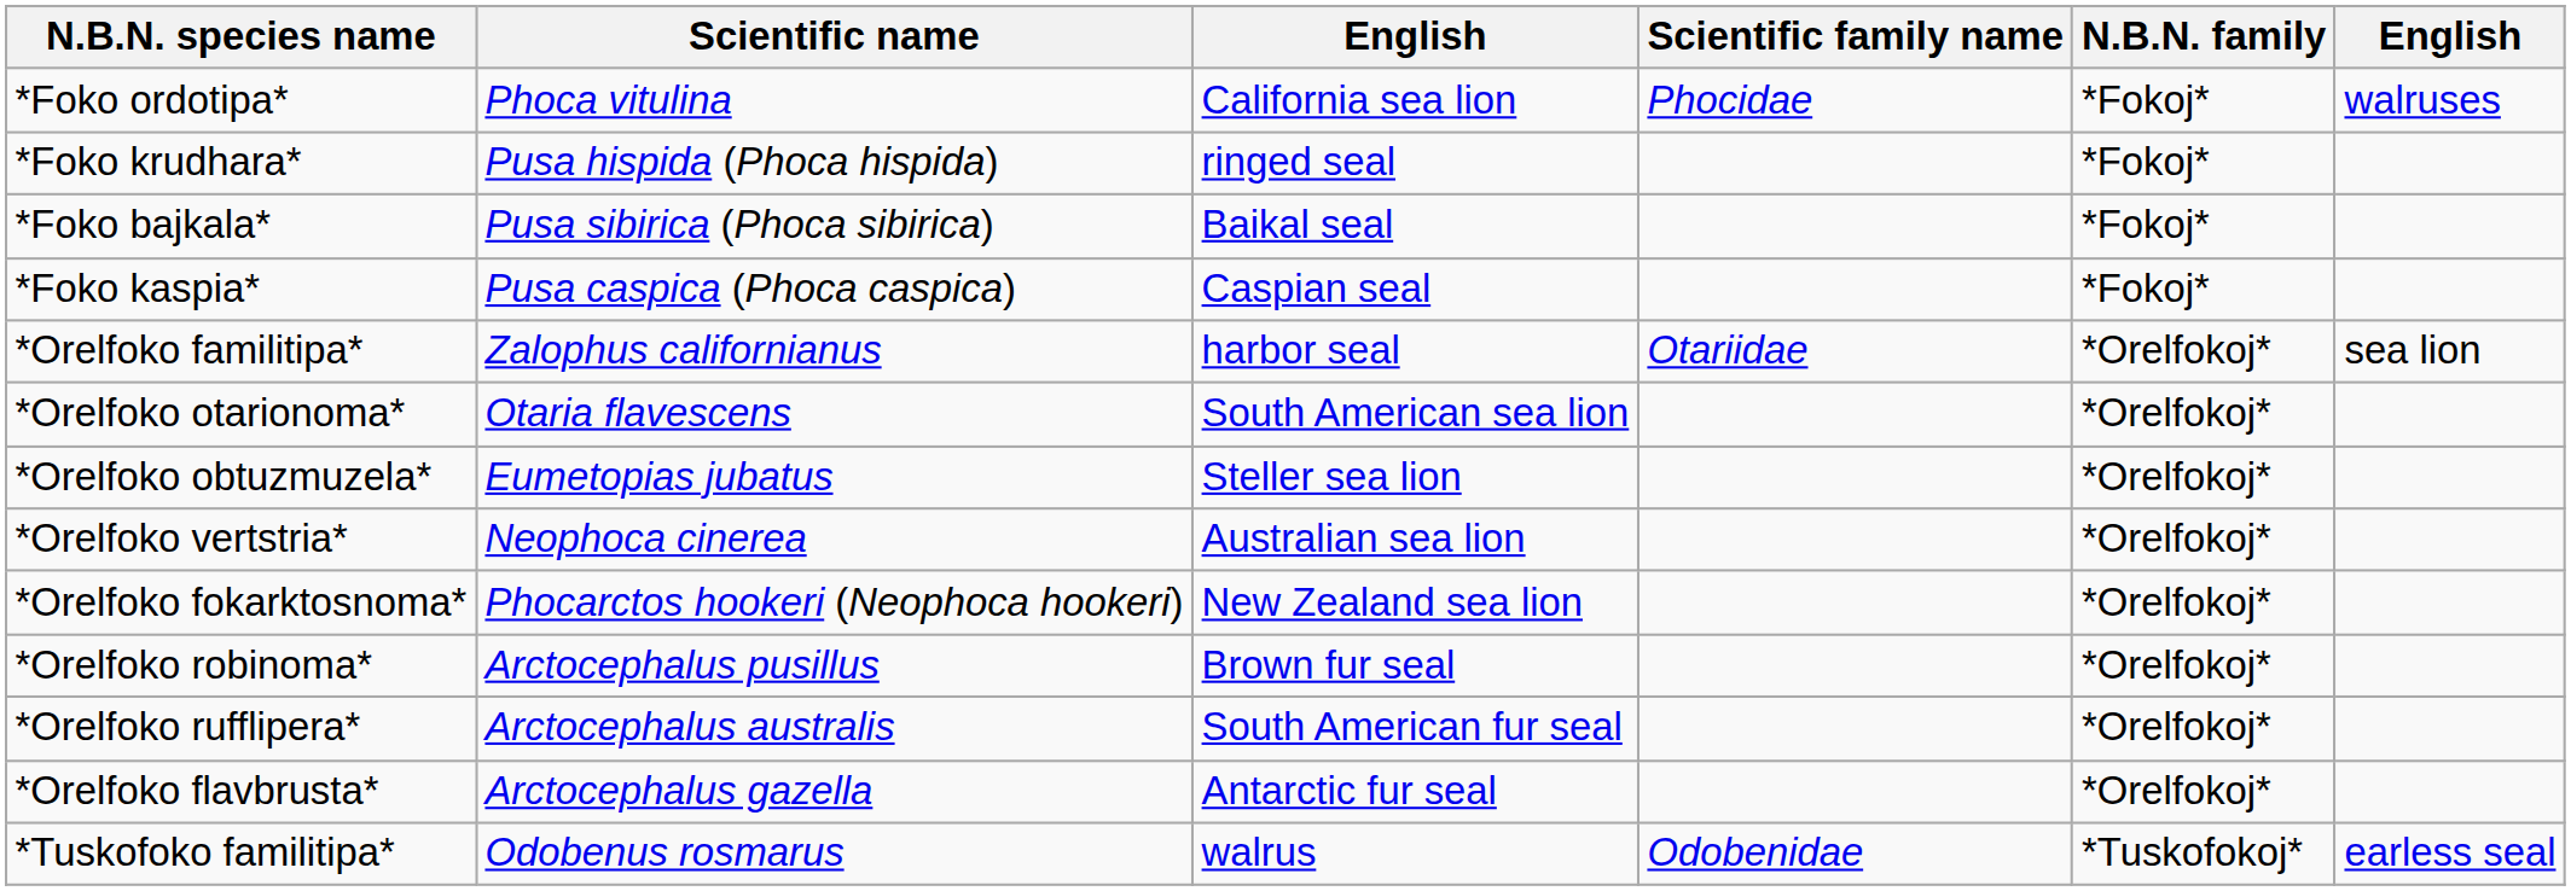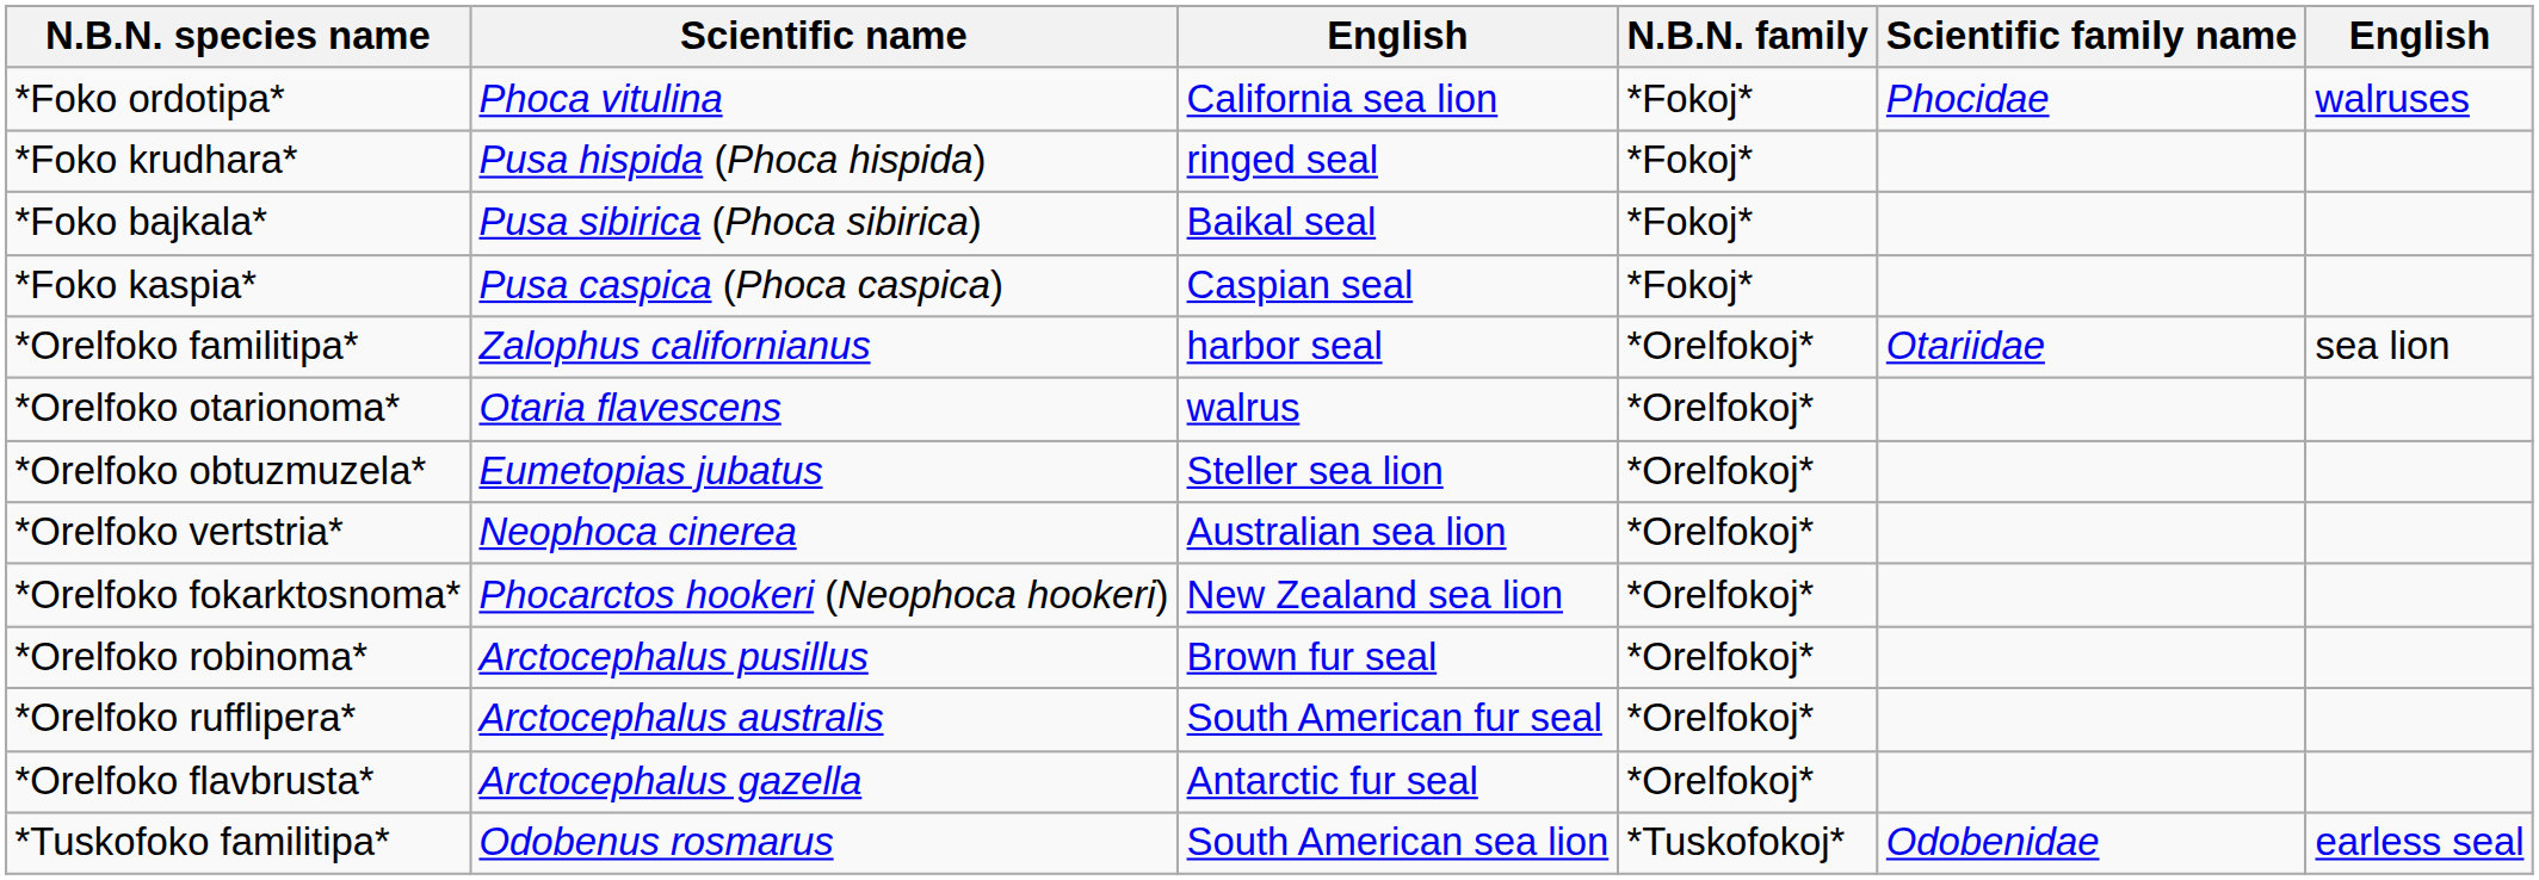columns swapped: N.B.N. family <-> Scientific family name
*Orelfoko otarionoma* | column 3: South American sea lion -> walrus
*Tuskofoko familitipa* | column 3: walrus -> South American sea lion
